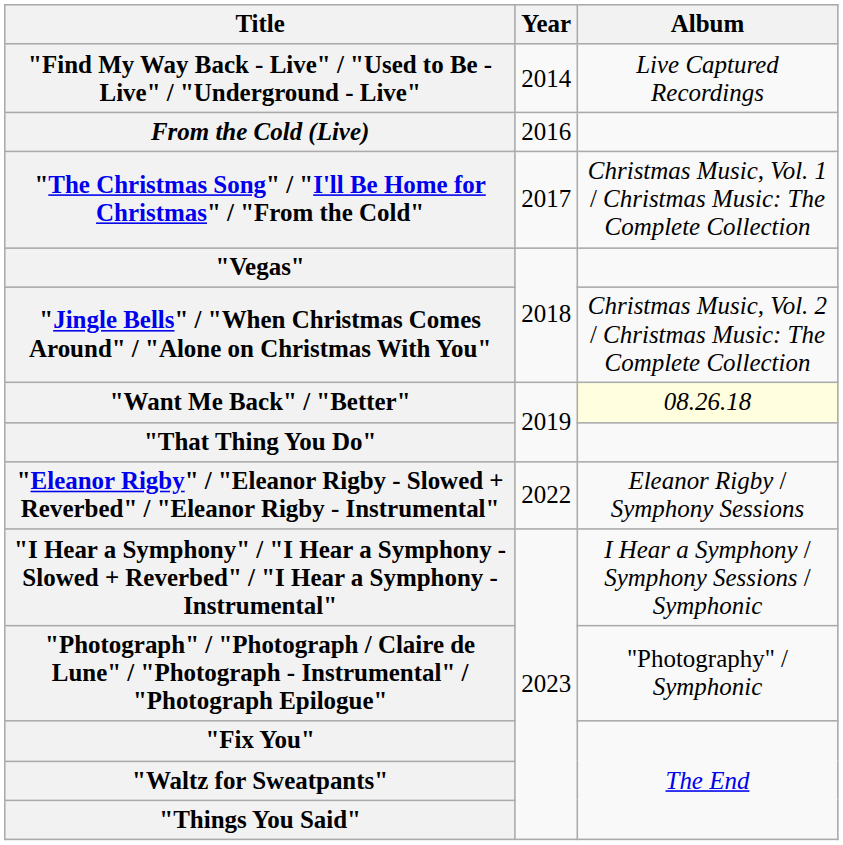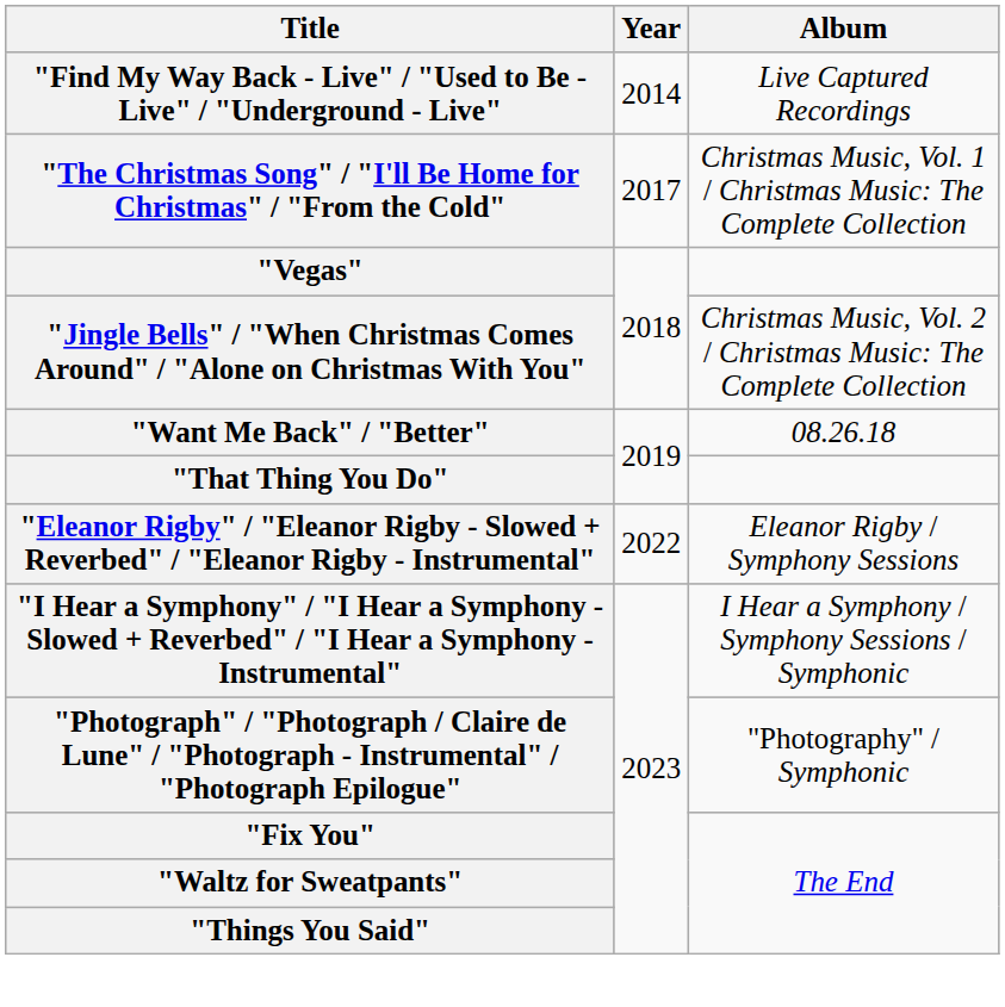- row: From the Cold (Live) | 2016
"Want Me Back" / "Better" | Album: lightyellow background -> no background
